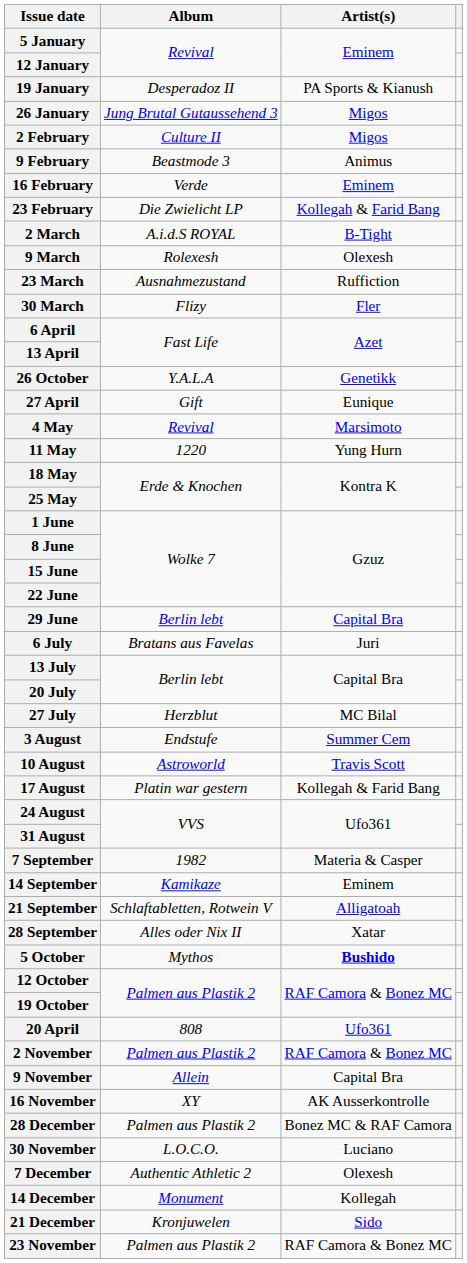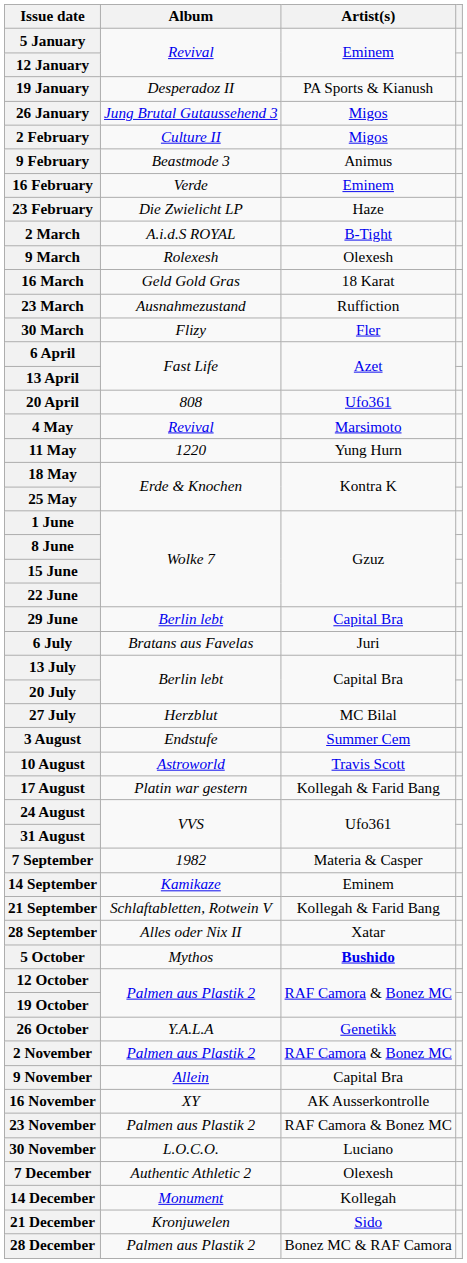23 February | Artist(s): Kollegah & Farid Bang -> Haze
+ row: 16 March | Geld Gold Gras | 18 Karat
rows swapped: 20 April <-> 26 October
- row: 27 April | Gift | Eunique
21 September | Artist(s): Alligatoah -> Kollegah & Farid Bang
rows swapped: 23 November <-> 28 December
